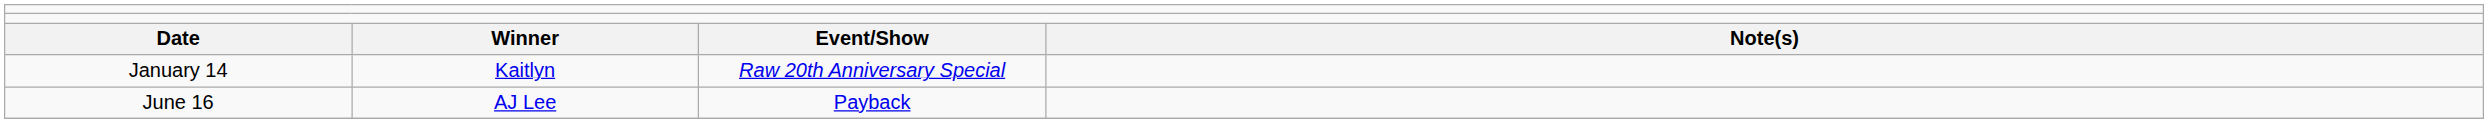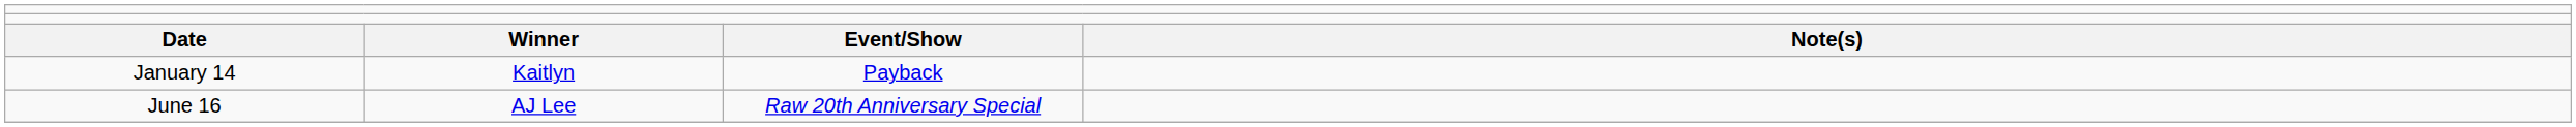January 14 | column 3: Raw 20th Anniversary Special -> Payback
June 16 | column 3: Payback -> Raw 20th Anniversary Special
